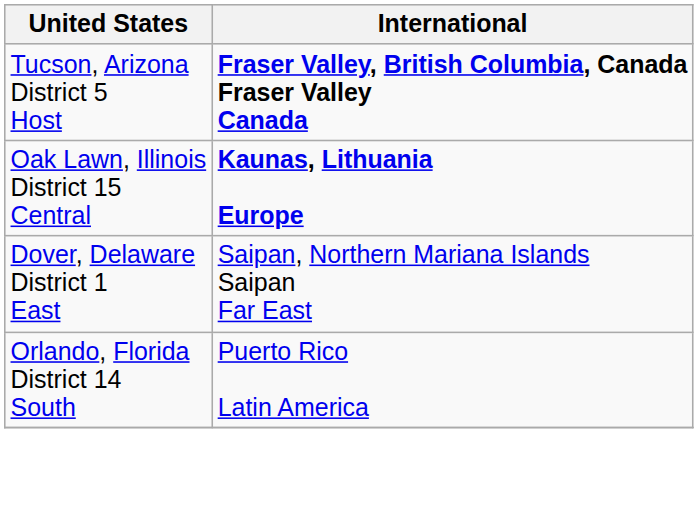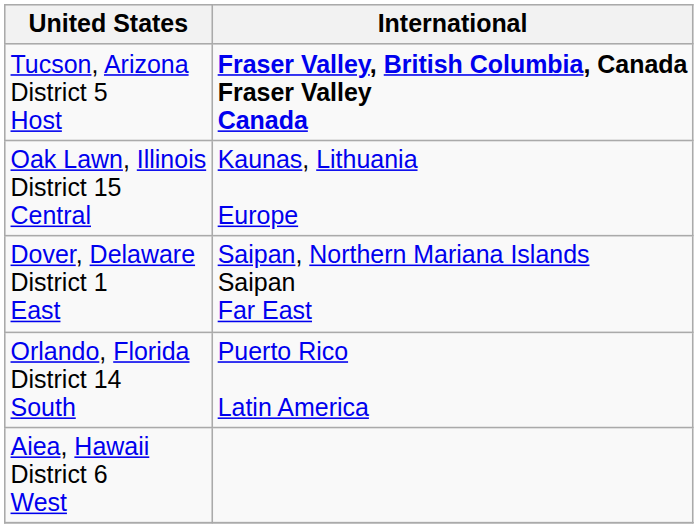Oak Lawn, Illinois District 15 Central | International: bold -> normal
+ row: Aiea, Hawaii District 6 West
